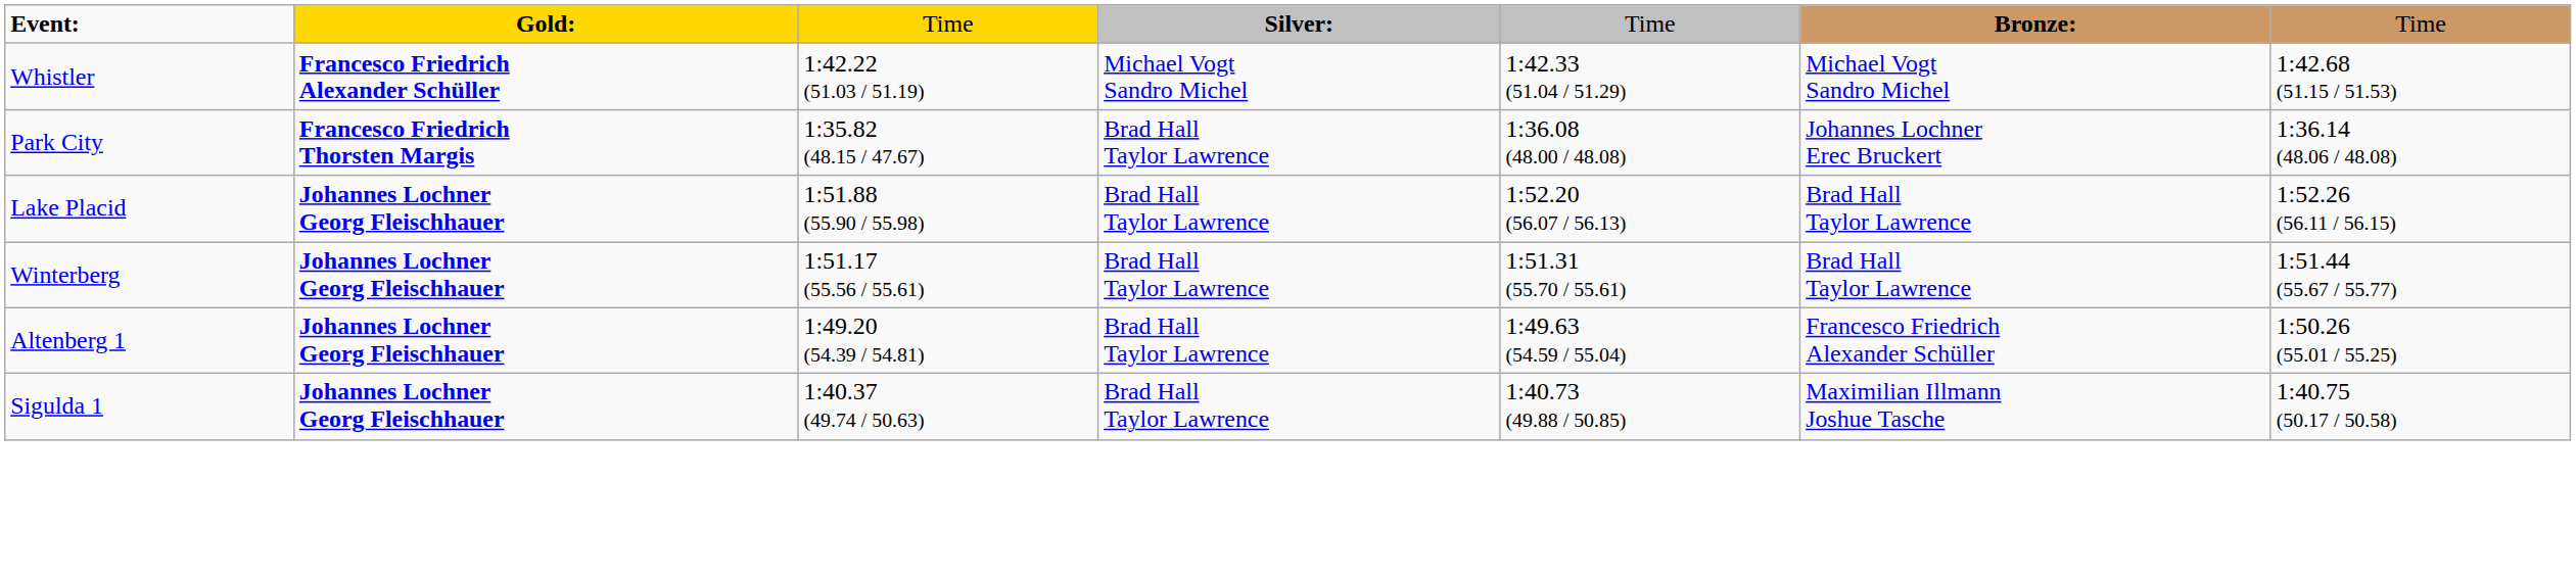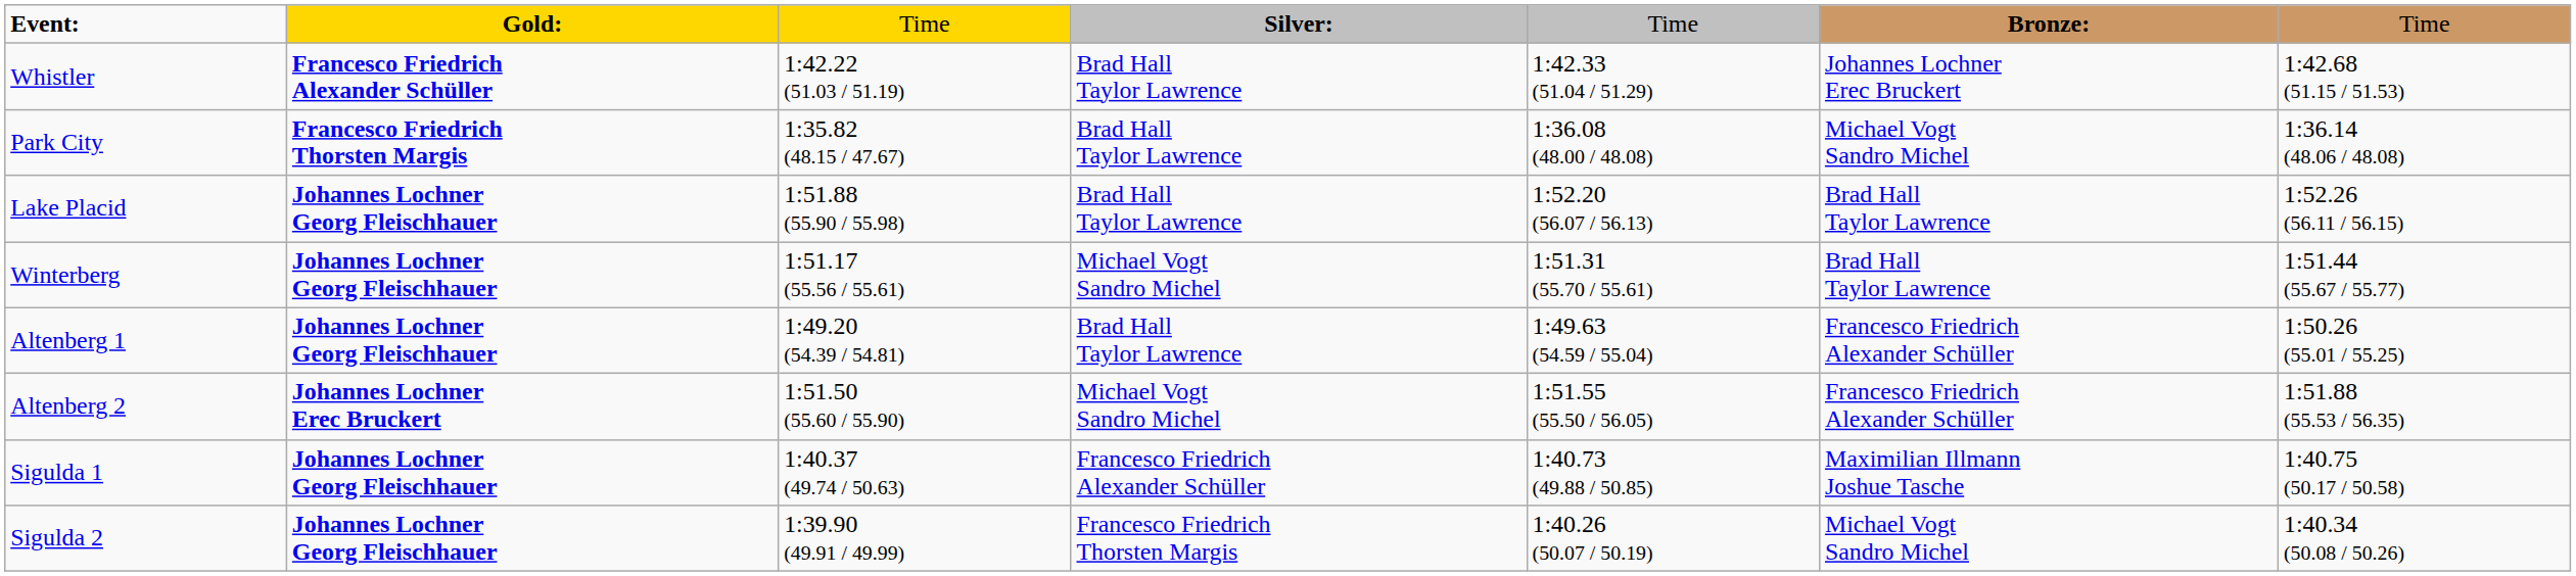Whistler | column 4: Michael Vogt Sandro Michel -> Brad Hall Taylor Lawrence
Whistler | column 6: Michael Vogt Sandro Michel -> Johannes Lochner Erec Bruckert
Park City | column 6: Johannes Lochner Erec Bruckert -> Michael Vogt Sandro Michel
Winterberg | column 4: Brad Hall Taylor Lawrence -> Michael Vogt Sandro Michel
+ row: Altenberg 2 | Johannes Lochner Erec Bruckert | 1:51.50 (55.60 / 55.90) | Michael Vogt Sandro Michel | 1:51.55 (55.50 / 56.05) | Francesco Friedrich Alexander Schüller | 1:51.88 (55.53 / 56.35)
Sigulda 1 | column 4: Brad Hall Taylor Lawrence -> Francesco Friedrich Alexander Schüller
+ row: Sigulda 2 | Johannes Lochner Georg Fleischhauer | 1:39.90 (49.91 / 49.99) | Francesco Friedrich Thorsten Margis | 1:40.26 (50.07 / 50.19) | Michael Vogt Sandro Michel | 1:40.34 (50.08 / 50.26)
